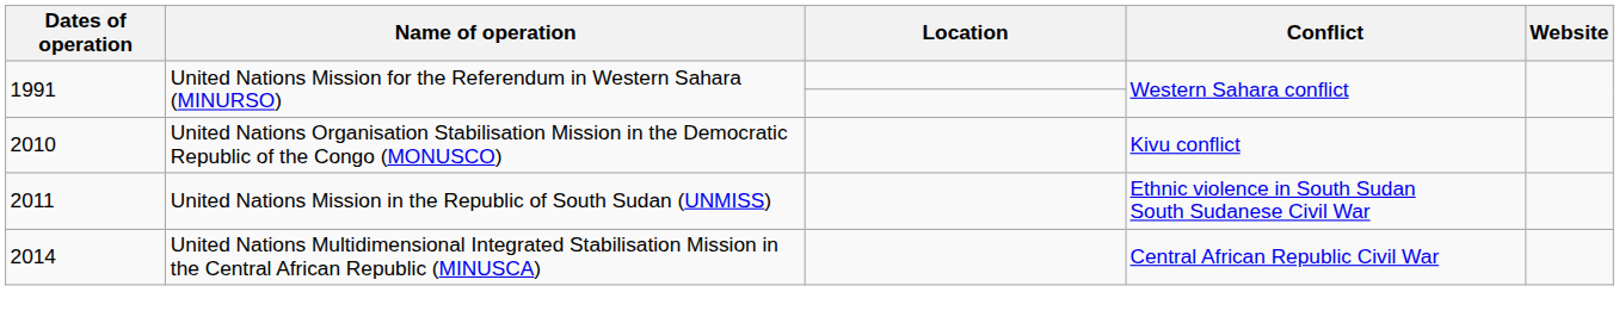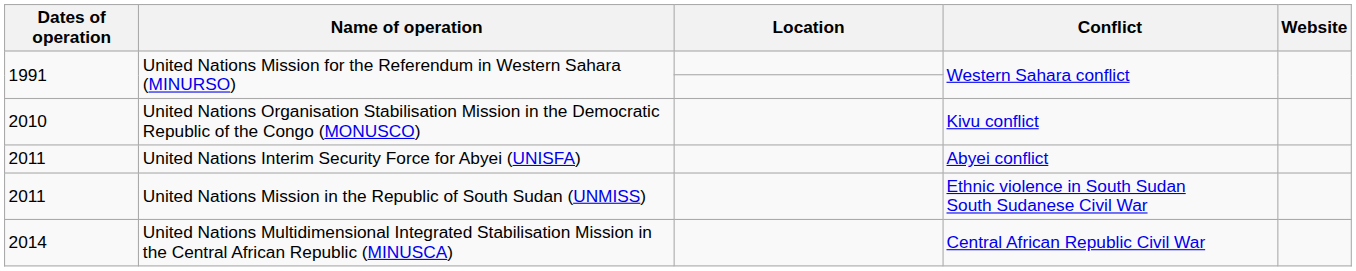+ row: 2011 | United Nations Interim Security Force for Abyei (UNISFA) | Abyei conflict
